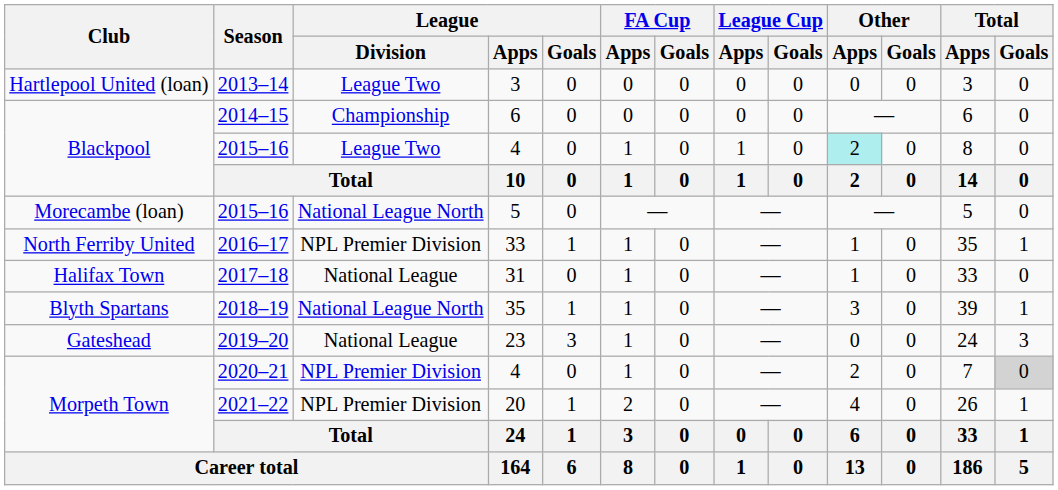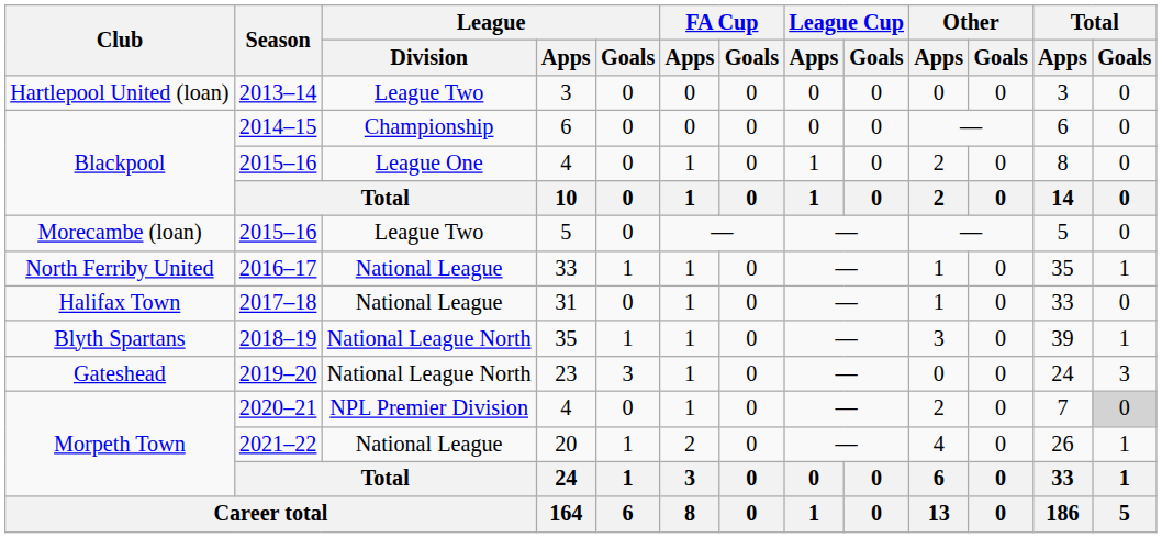2015–16 / 4 | League / Division: League Two -> League One
2015–16 / 4 | Other / Apps: paleturquoise background -> no background
2015–16 / 5 | League / Division: National League North -> League Two
2016–17 | League / Division: NPL Premier Division -> National League
2019–20 | League / Division: National League -> National League North
2021–22 | League / Division: NPL Premier Division -> National League
